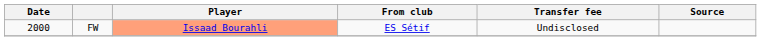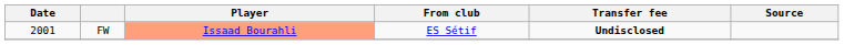FW | Date: 2000 -> 2001
FW | Transfer fee: normal -> bold
